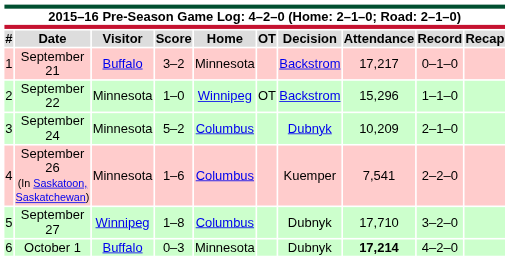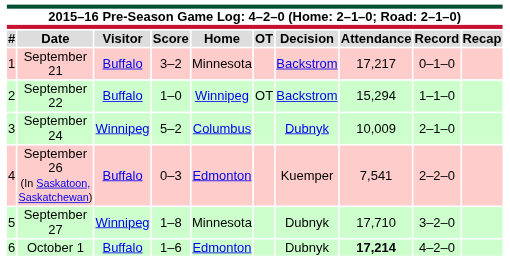September 22 | Visitor: Minnesota -> Buffalo
September 22 | Attendance: 15,296 -> 15,294
September 24 | Visitor: Minnesota -> Winnipeg
September 24 | Attendance: 10,209 -> 10,009
September 26 (In Saskatoon, Saskatchewan) | Visitor: Minnesota -> Buffalo
September 26 (In Saskatoon, Saskatchewan) | Score: 1–6 -> 0–3
September 26 (In Saskatoon, Saskatchewan) | Home: Columbus -> Edmonton
September 27 | Home: Columbus -> Minnesota
October 1 | Score: 0–3 -> 1–6
October 1 | Home: Minnesota -> Edmonton
